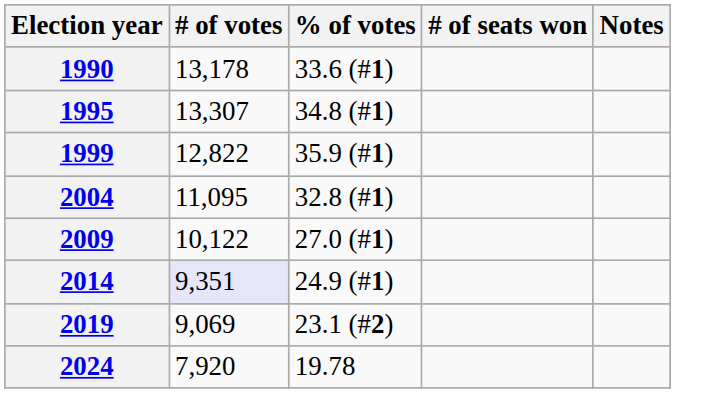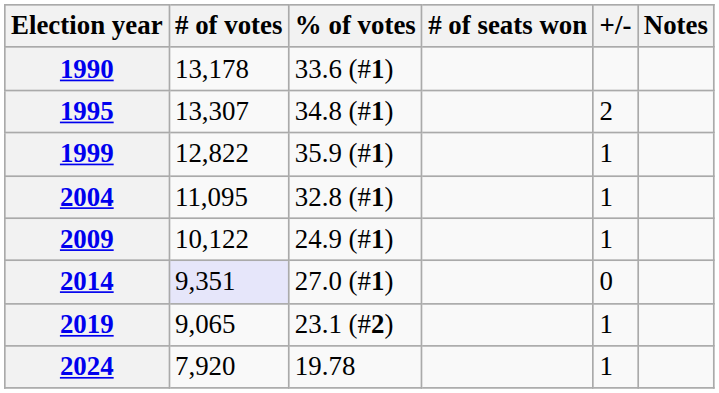+ column: +/- | 2 | 1 | 1 | 1 | 0 | 1 | 1
2009 | % of votes: 27.0 (#1) -> 24.9 (#1)
2014 | % of votes: 24.9 (#1) -> 27.0 (#1)
2019 | # of votes: 9,069 -> 9,065
